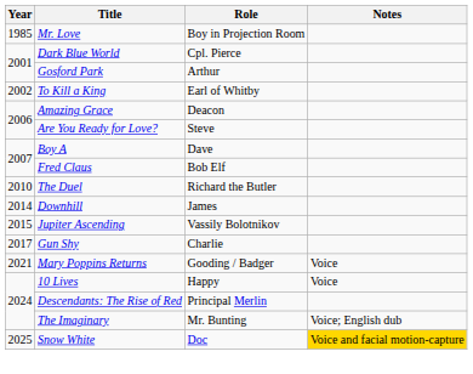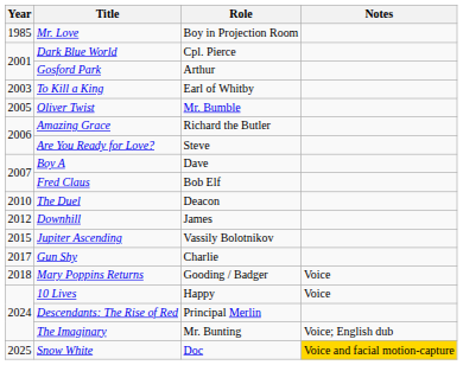To Kill a King | Year: 2002 -> 2003
+ row: 2005 | Oliver Twist | Mr. Bumble
Amazing Grace | Role: Deacon -> Richard the Butler
The Duel | Role: Richard the Butler -> Deacon
Downhill | Year: 2014 -> 2012
Mary Poppins Returns | Year: 2021 -> 2018
